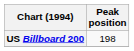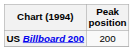US Billboard 200 | Peak position: 198 -> 200
